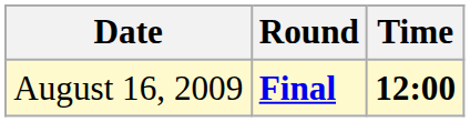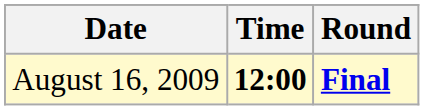columns swapped: Time <-> Round
